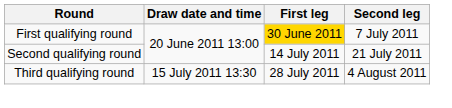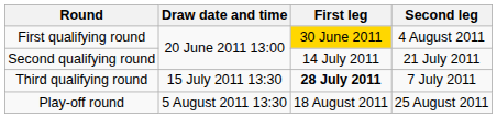First qualifying round | Second leg: 7 July 2011 -> 4 August 2011
Third qualifying round | First leg: normal -> bold
Third qualifying round | Second leg: 4 August 2011 -> 7 July 2011
+ row: Play-off round | 5 August 2011 13:30 | 18 August 2011 | 25 August 2011
